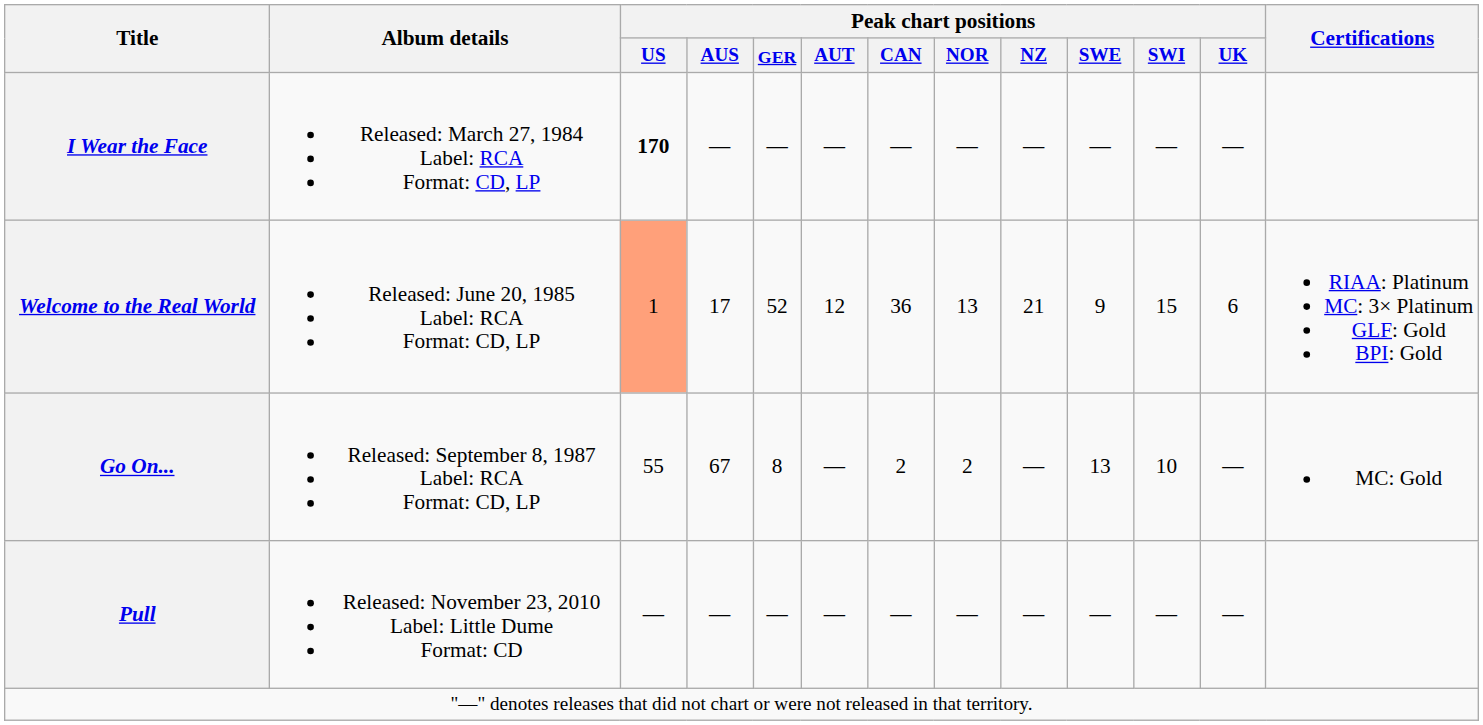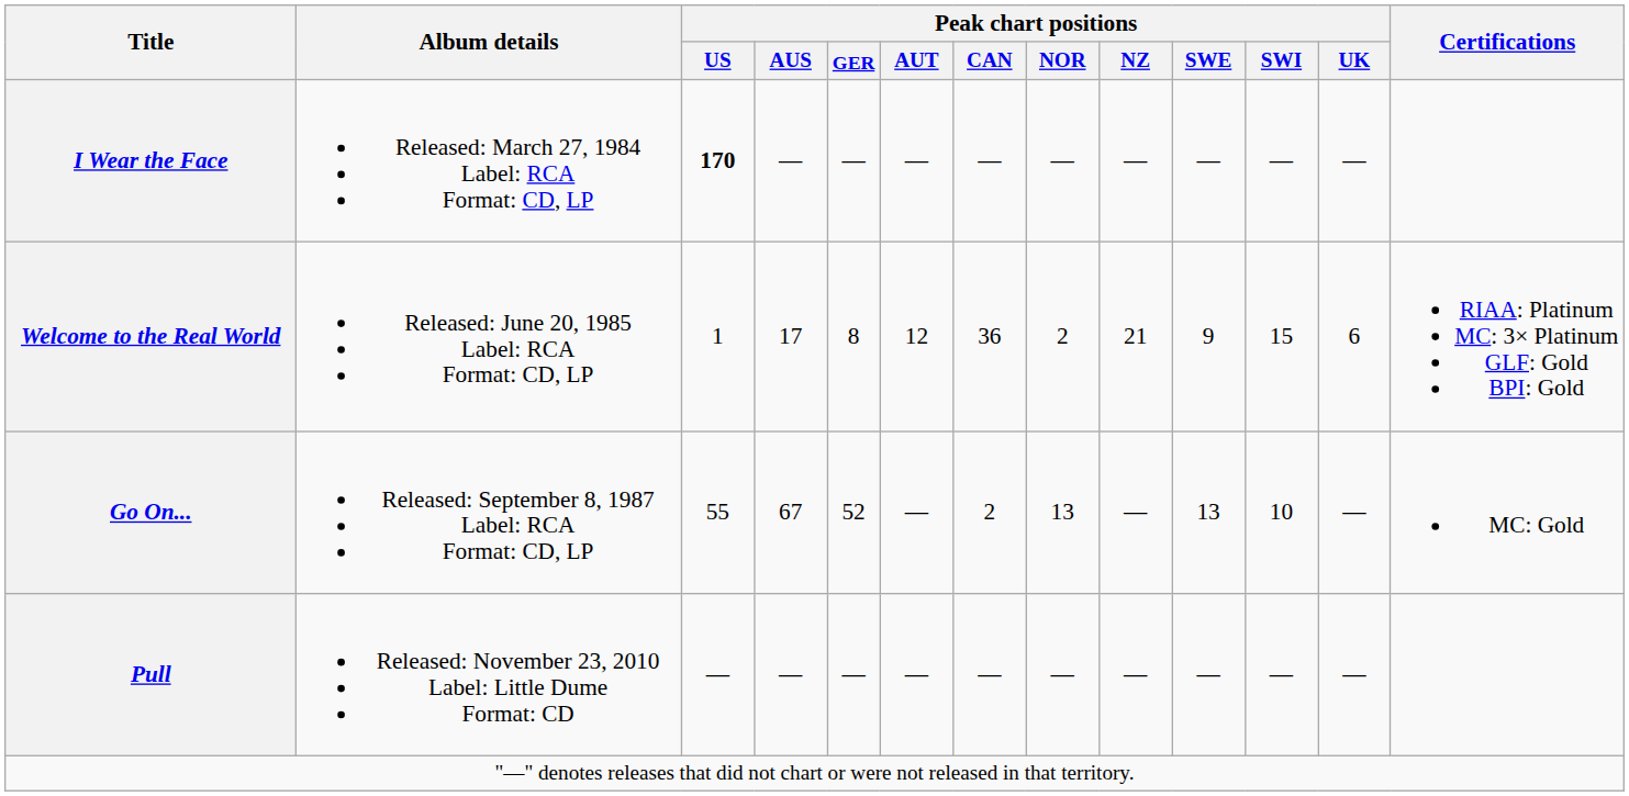Welcome to the Real World | Peak chart positions / US: lightsalmon background -> no background
Welcome to the Real World | Peak chart positions / GER: 52 -> 8
Welcome to the Real World | Peak chart positions / NOR: 13 -> 2
Go On... | Peak chart positions / GER: 8 -> 52
Go On... | Peak chart positions / NOR: 2 -> 13
